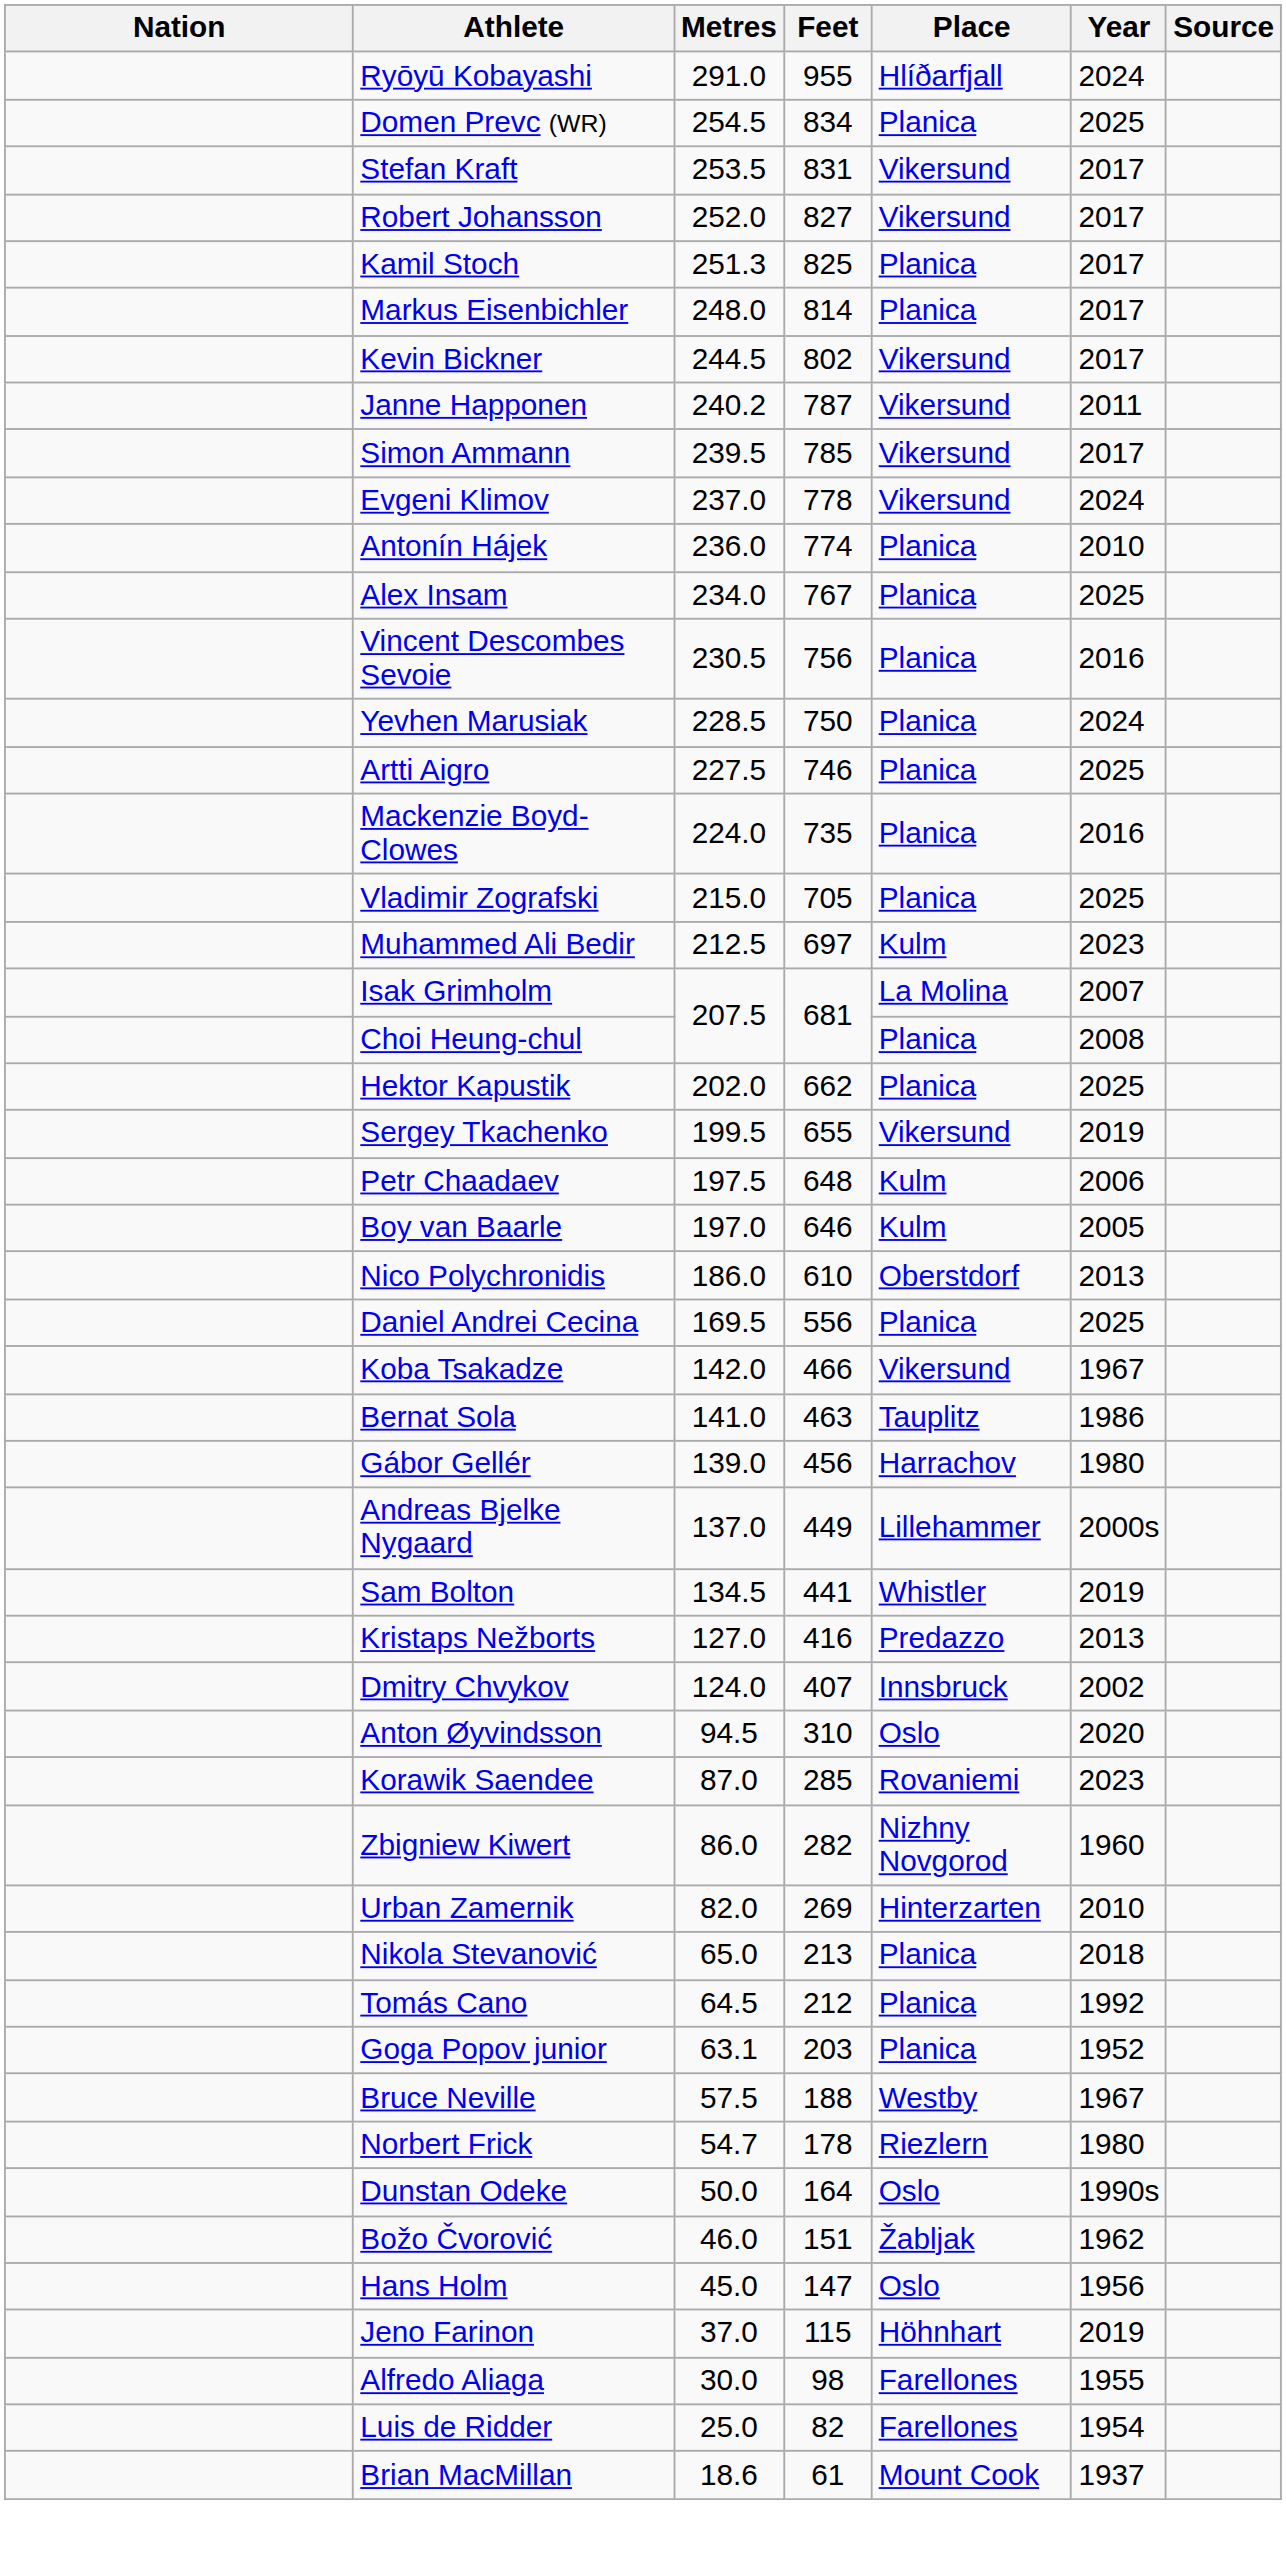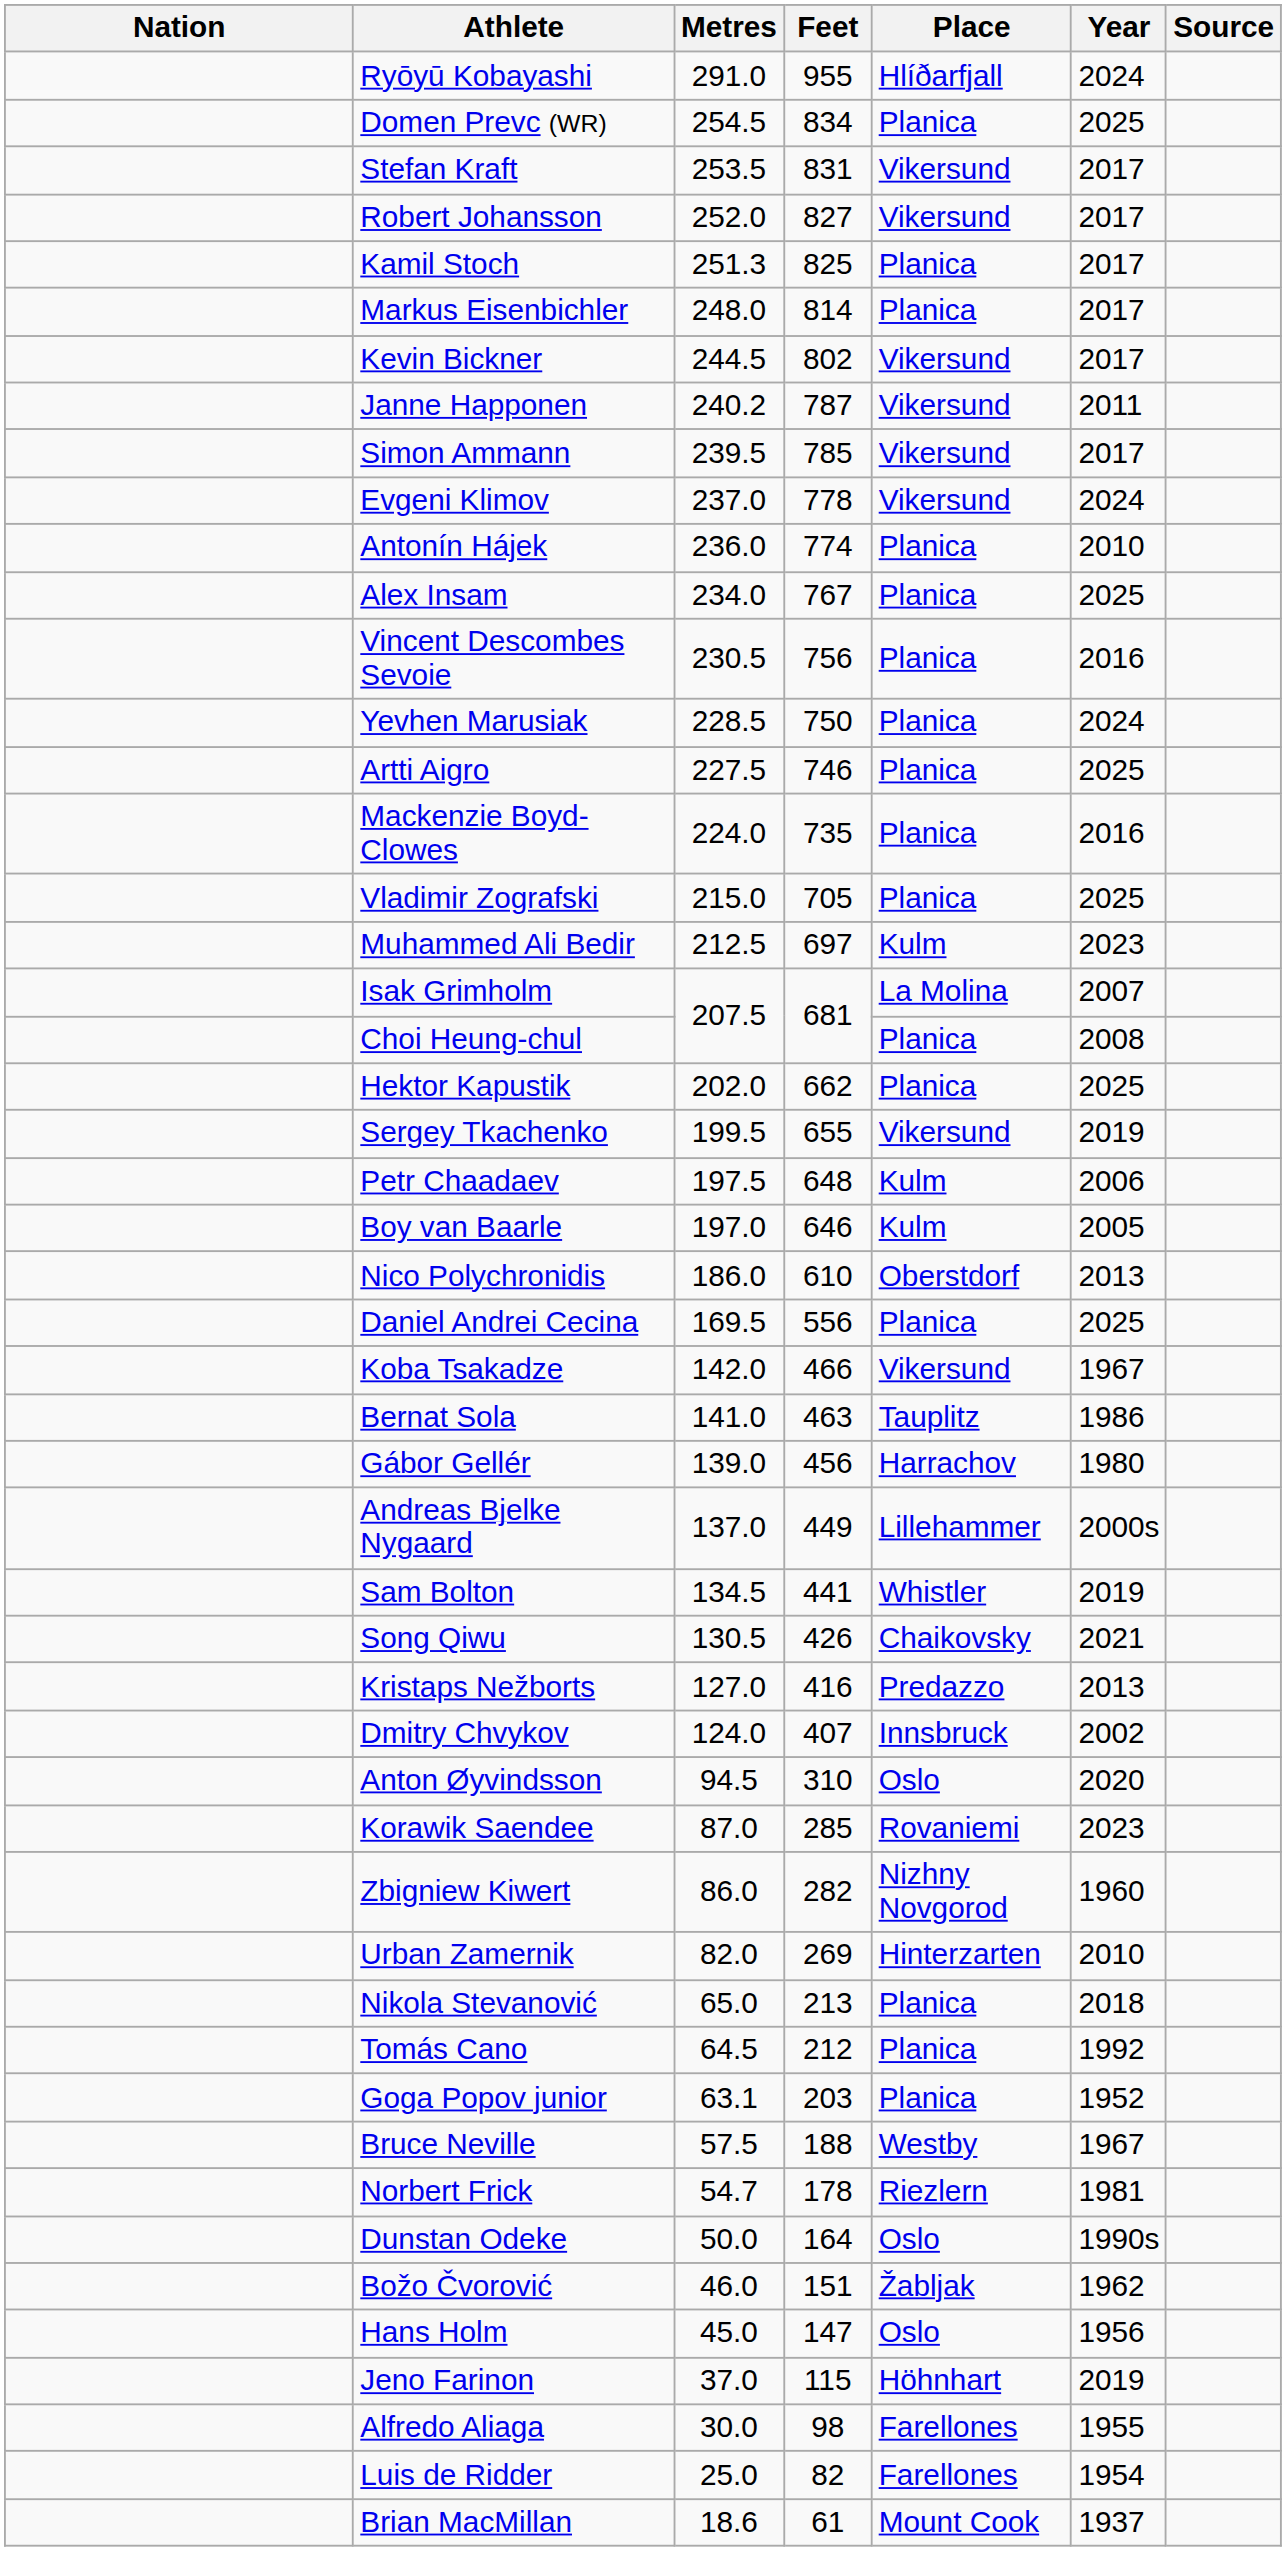+ row: Song Qiwu | 130.5 | 426 | Chaikovsky | 2021
Norbert Frick | Year: 1980 -> 1981
